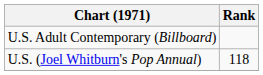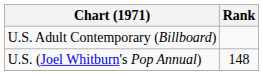U.S. (Joel Whitburn's Pop Annual) | Rank: 118 -> 148
